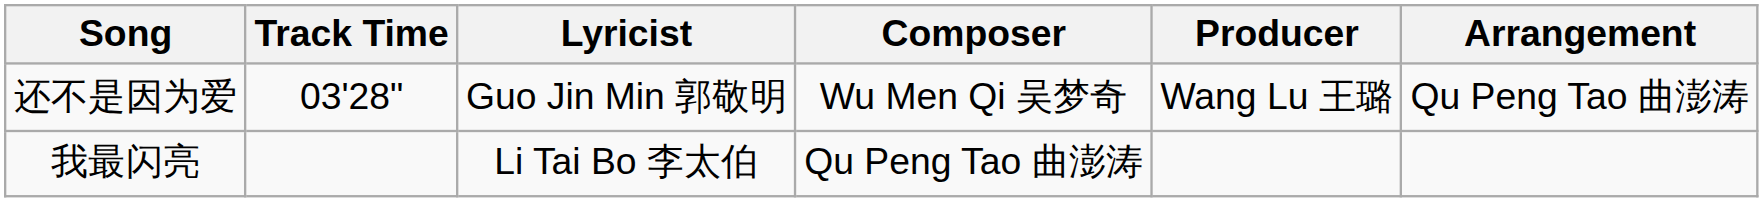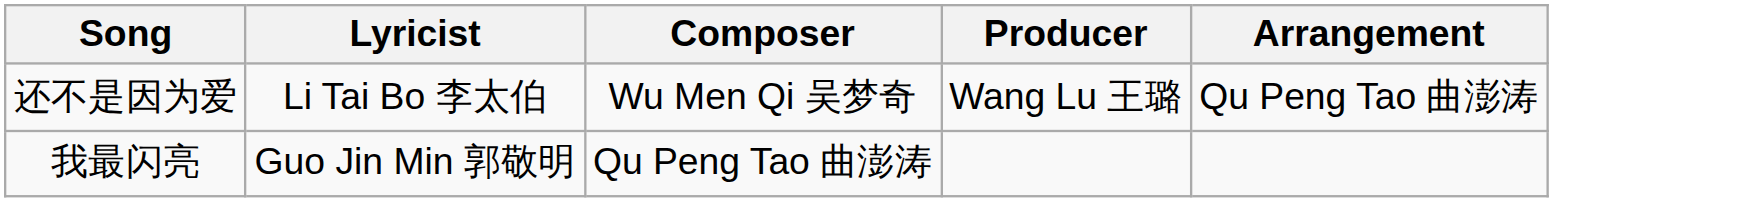- column: Track Time | 03'28"
还不是因为爱 | Lyricist: Guo Jin Min 郭敬明 -> Li Tai Bo 李太伯
我最闪亮 | Lyricist: Li Tai Bo 李太伯 -> Guo Jin Min 郭敬明
